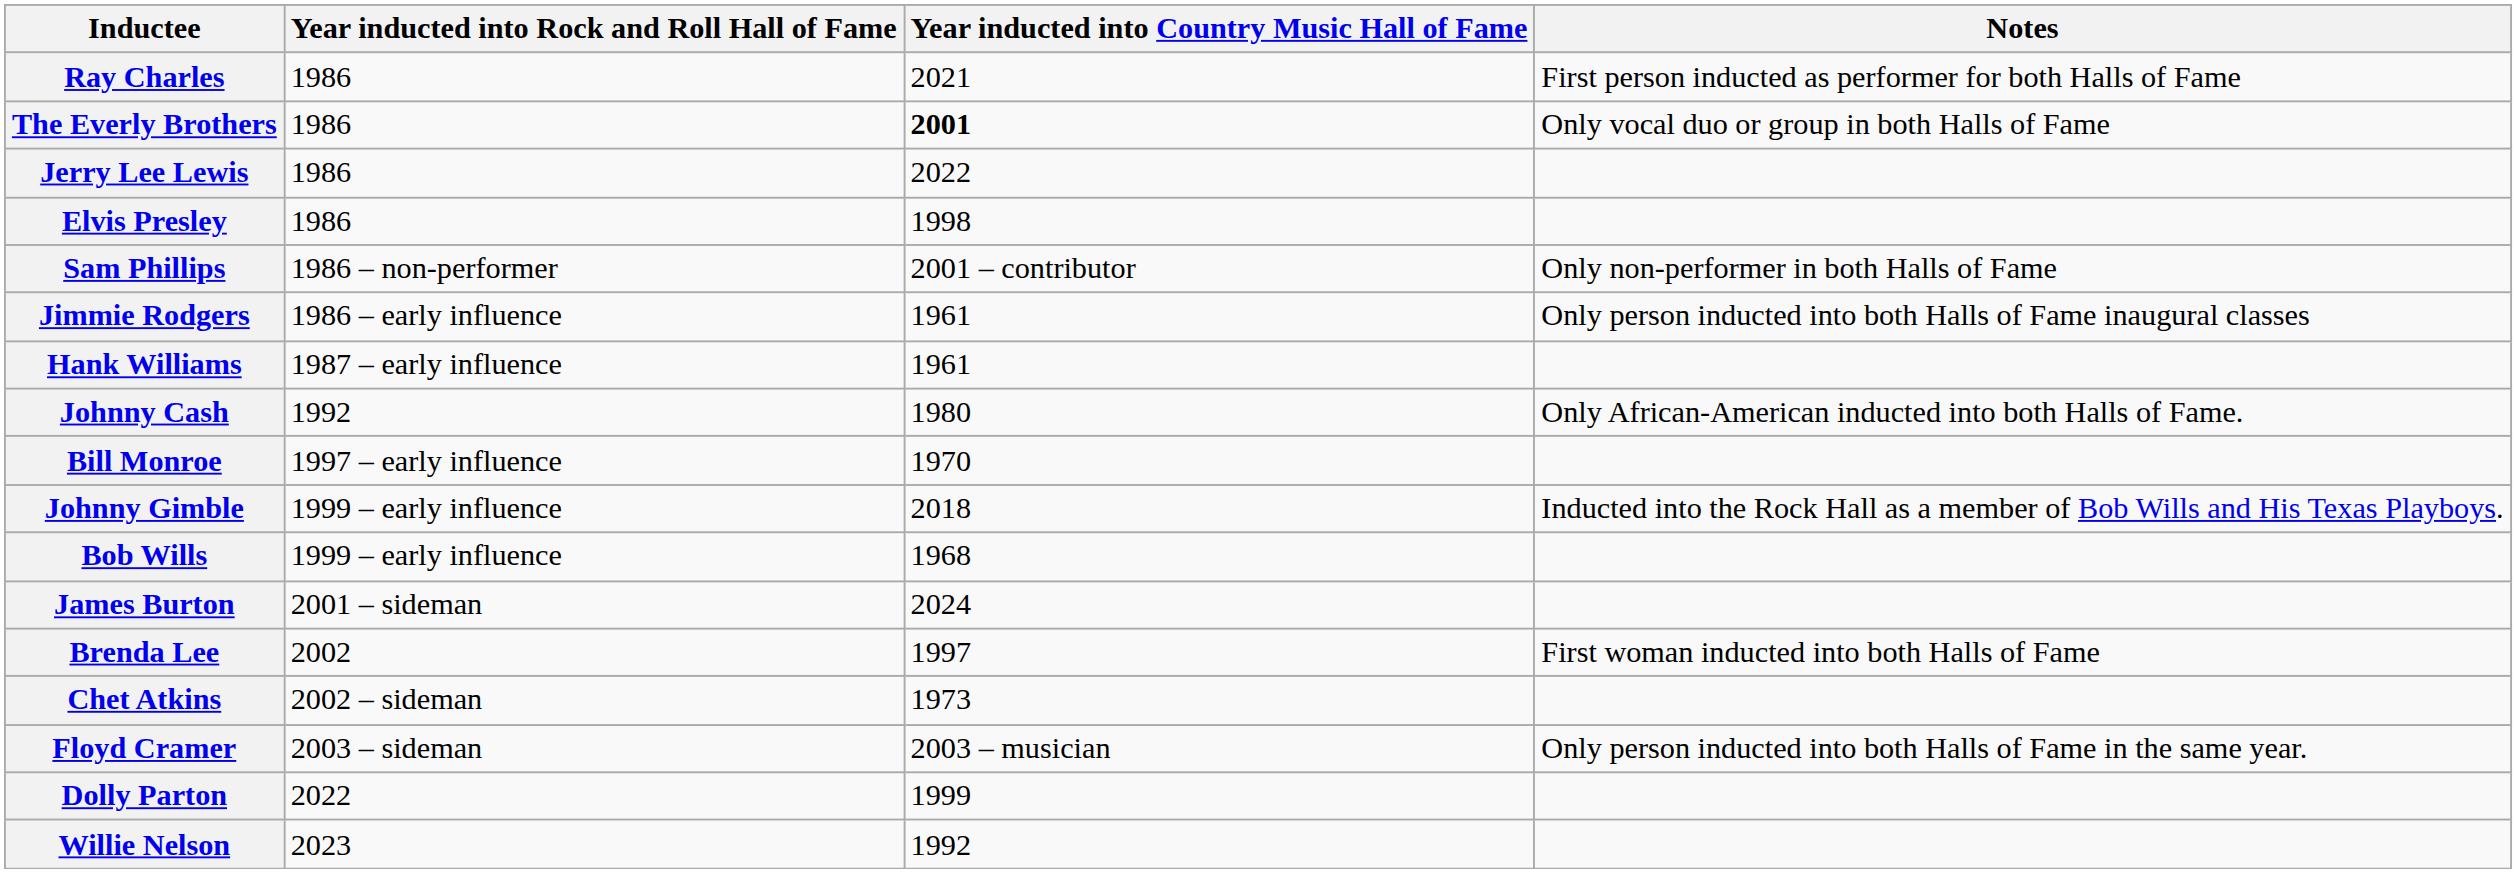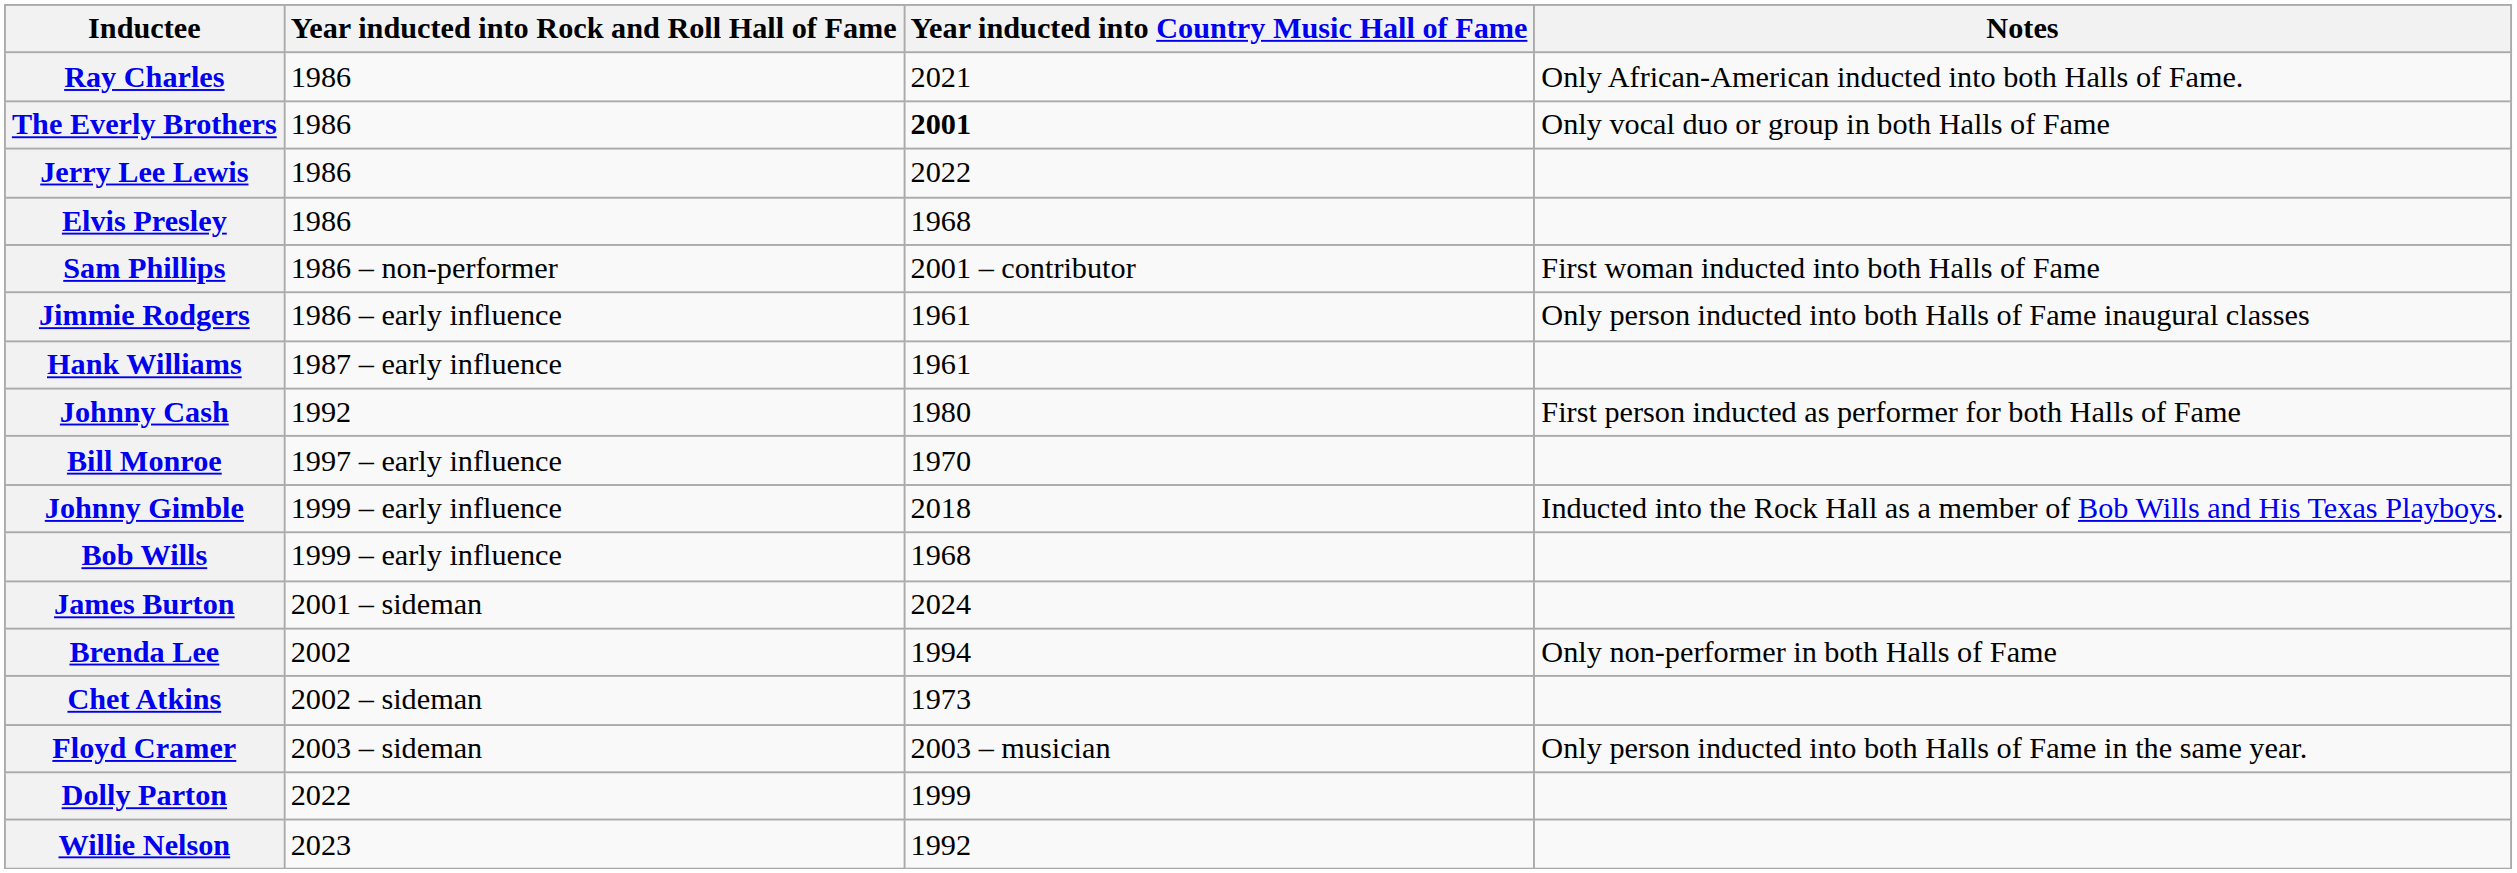Ray Charles | Notes: First person inducted as performer for both Halls of Fame -> Only African-American inducted into both Halls of Fame.
Elvis Presley | Year inducted into Country Music Hall of Fame: 1998 -> 1968
Sam Phillips | Notes: Only non-performer in both Halls of Fame -> First woman inducted into both Halls of Fame
Johnny Cash | Notes: Only African-American inducted into both Halls of Fame. -> First person inducted as performer for both Halls of Fame
Brenda Lee | Year inducted into Country Music Hall of Fame: 1997 -> 1994
Brenda Lee | Notes: First woman inducted into both Halls of Fame -> Only non-performer in both Halls of Fame
